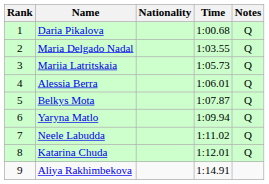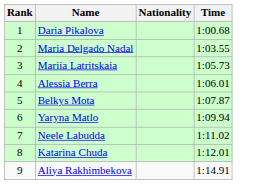- column: Notes | Q | Q | Q | Q | Q | Q | Q | Q
